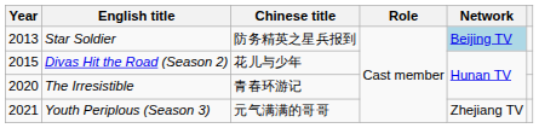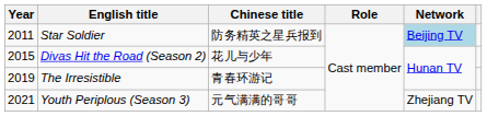Star Soldier | Year: 2013 -> 2011
The Irresistible | Year: 2020 -> 2019
